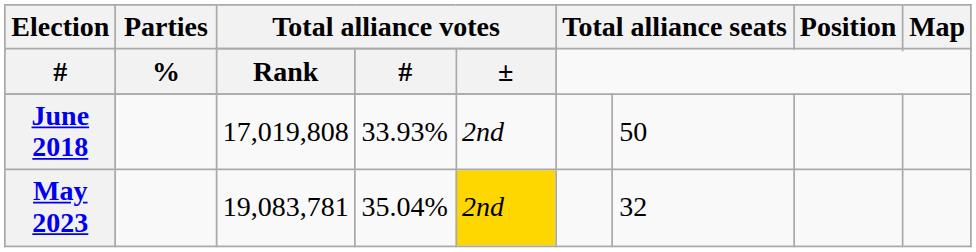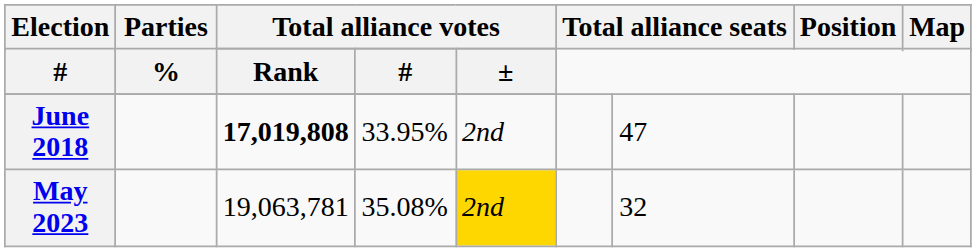June 2018 | column 3: normal -> bold
June 2018 | column 4: 33.93% -> 33.95%
June 2018 | column 7: 50 -> 47
May 2023 | column 3: 19,083,781 -> 19,063,781
May 2023 | column 4: 35.04% -> 35.08%
